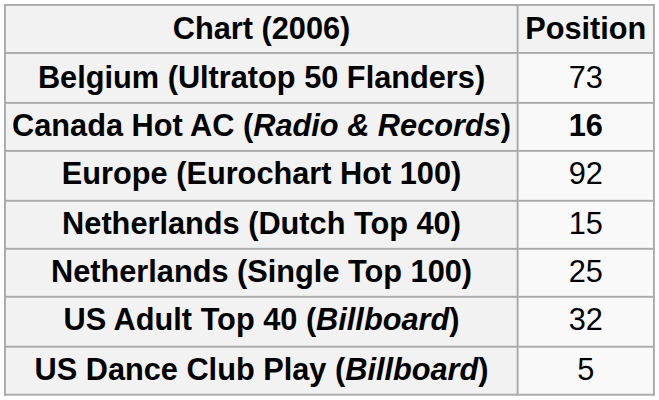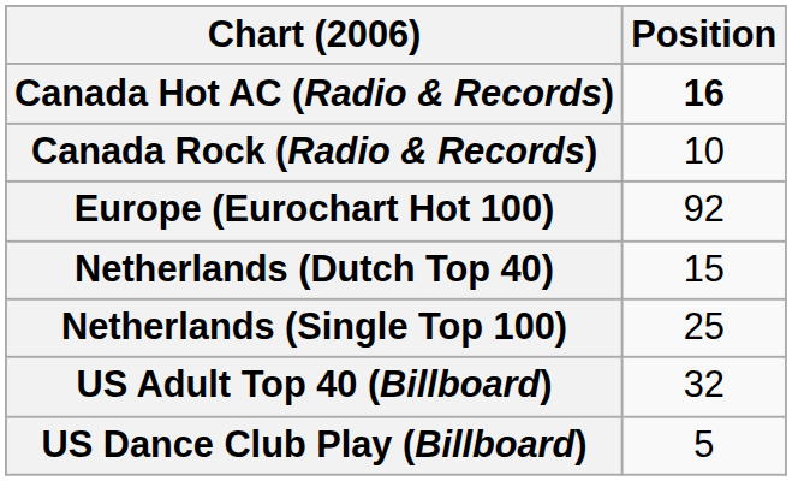- row: Belgium (Ultratop 50 Flanders) | 73
+ row: Canada Rock (Radio & Records) | 10
